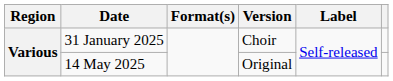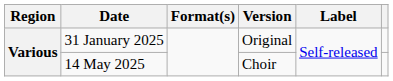31 January 2025 | Version: Choir -> Original
14 May 2025 | Version: Original -> Choir
